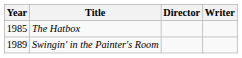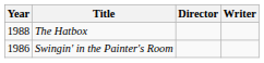The Hatbox | Year: 1985 -> 1988
Swingin' in the Painter's Room | Year: 1989 -> 1986
